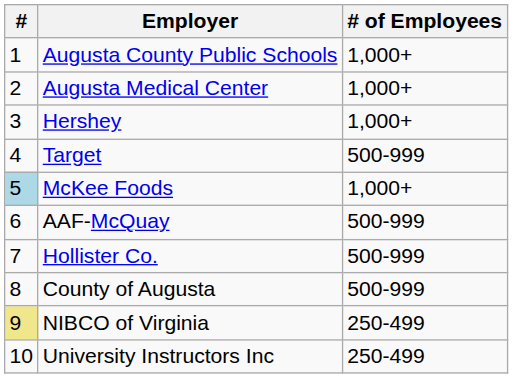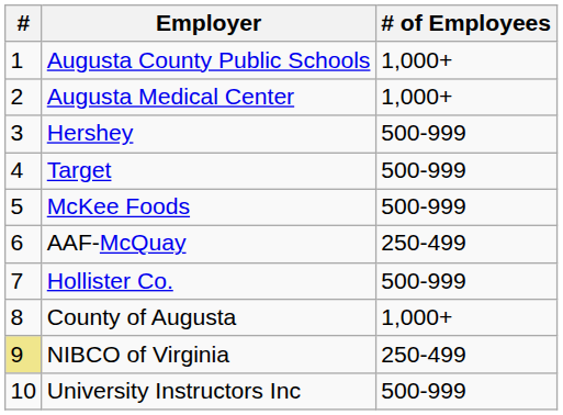Hershey | # of Employees: 1,000+ -> 500-999
McKee Foods | #: lightblue background -> no background
McKee Foods | # of Employees: 1,000+ -> 500-999
AAF-McQuay | # of Employees: 500-999 -> 250-499
County of Augusta | # of Employees: 500-999 -> 1,000+
University Instructors Inc | # of Employees: 250-499 -> 500-999
